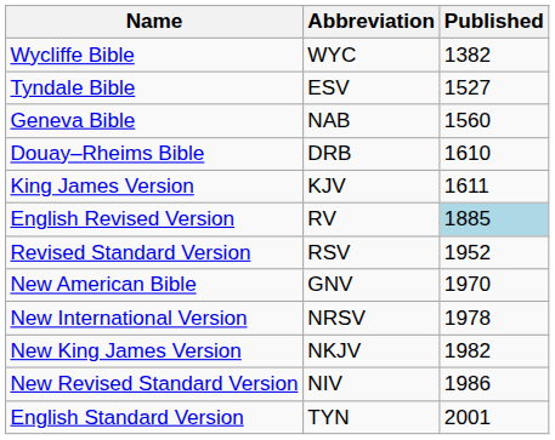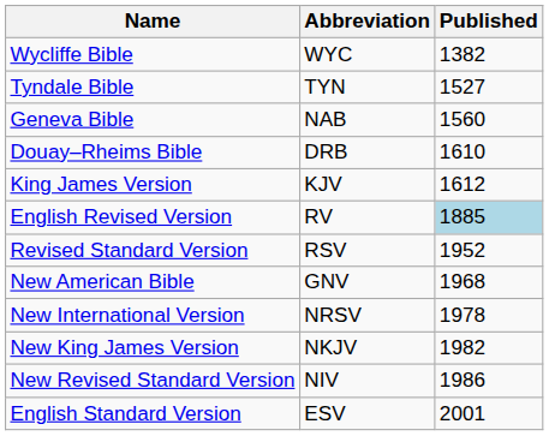Tyndale Bible | Abbreviation: ESV -> TYN
King James Version | Published: 1611 -> 1612
New American Bible | Published: 1970 -> 1968
English Standard Version | Abbreviation: TYN -> ESV
